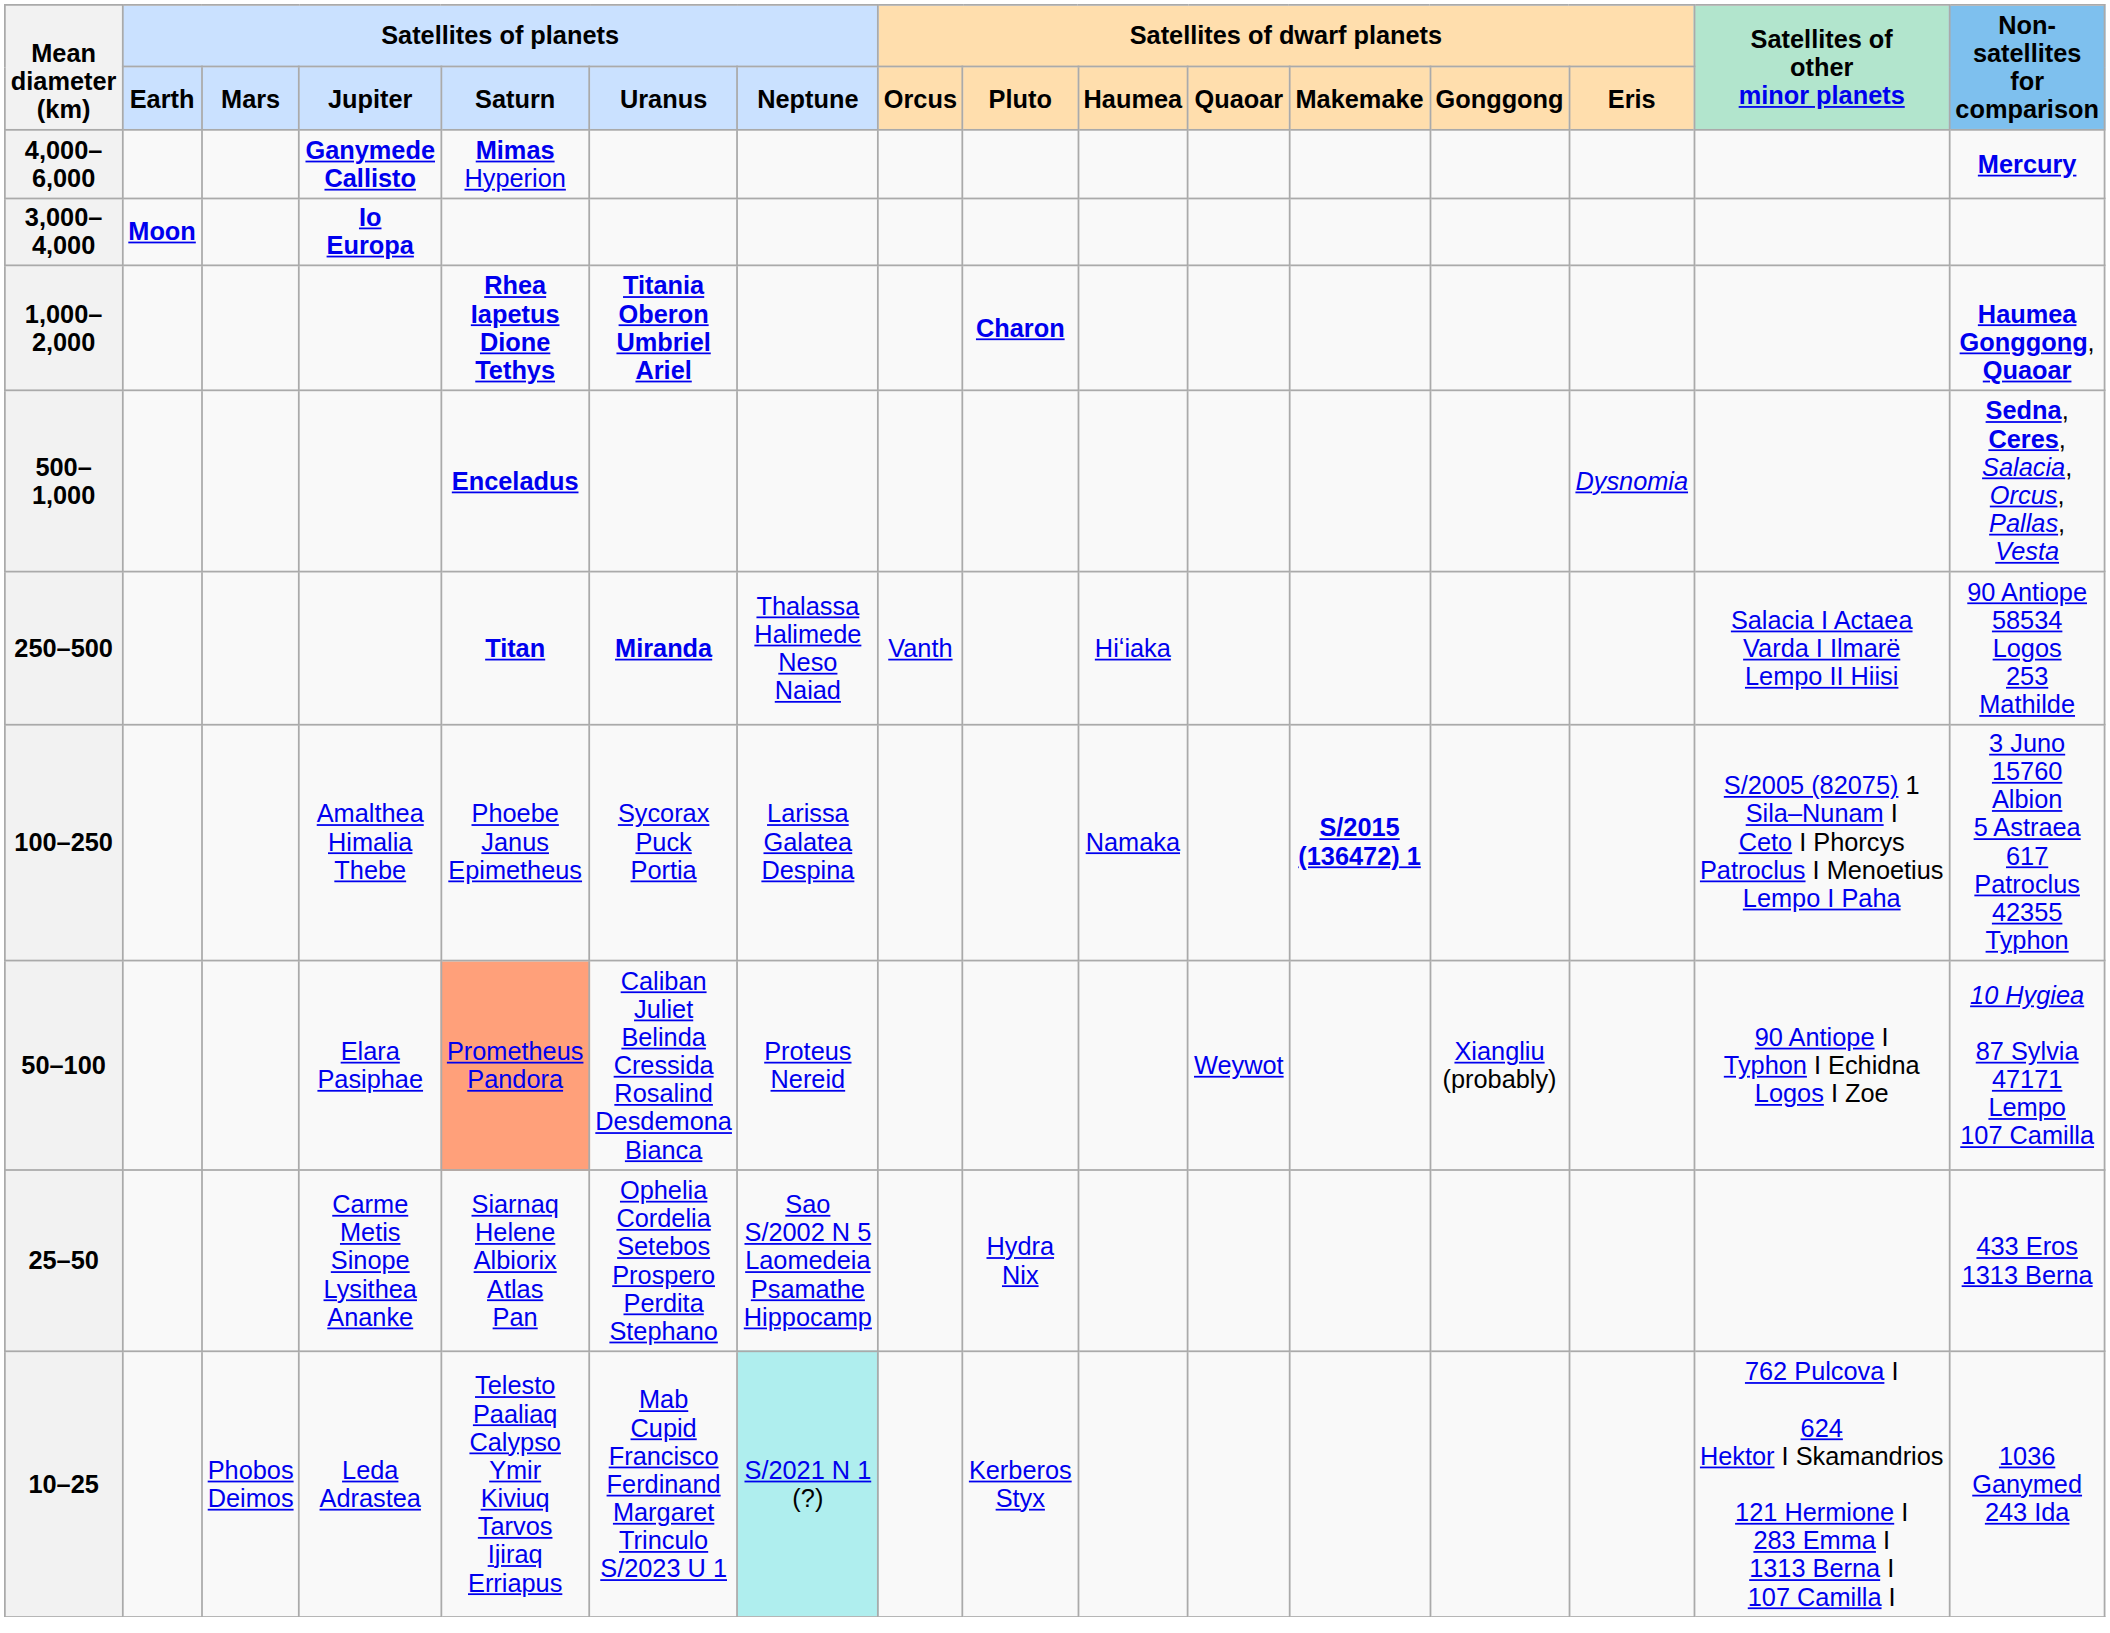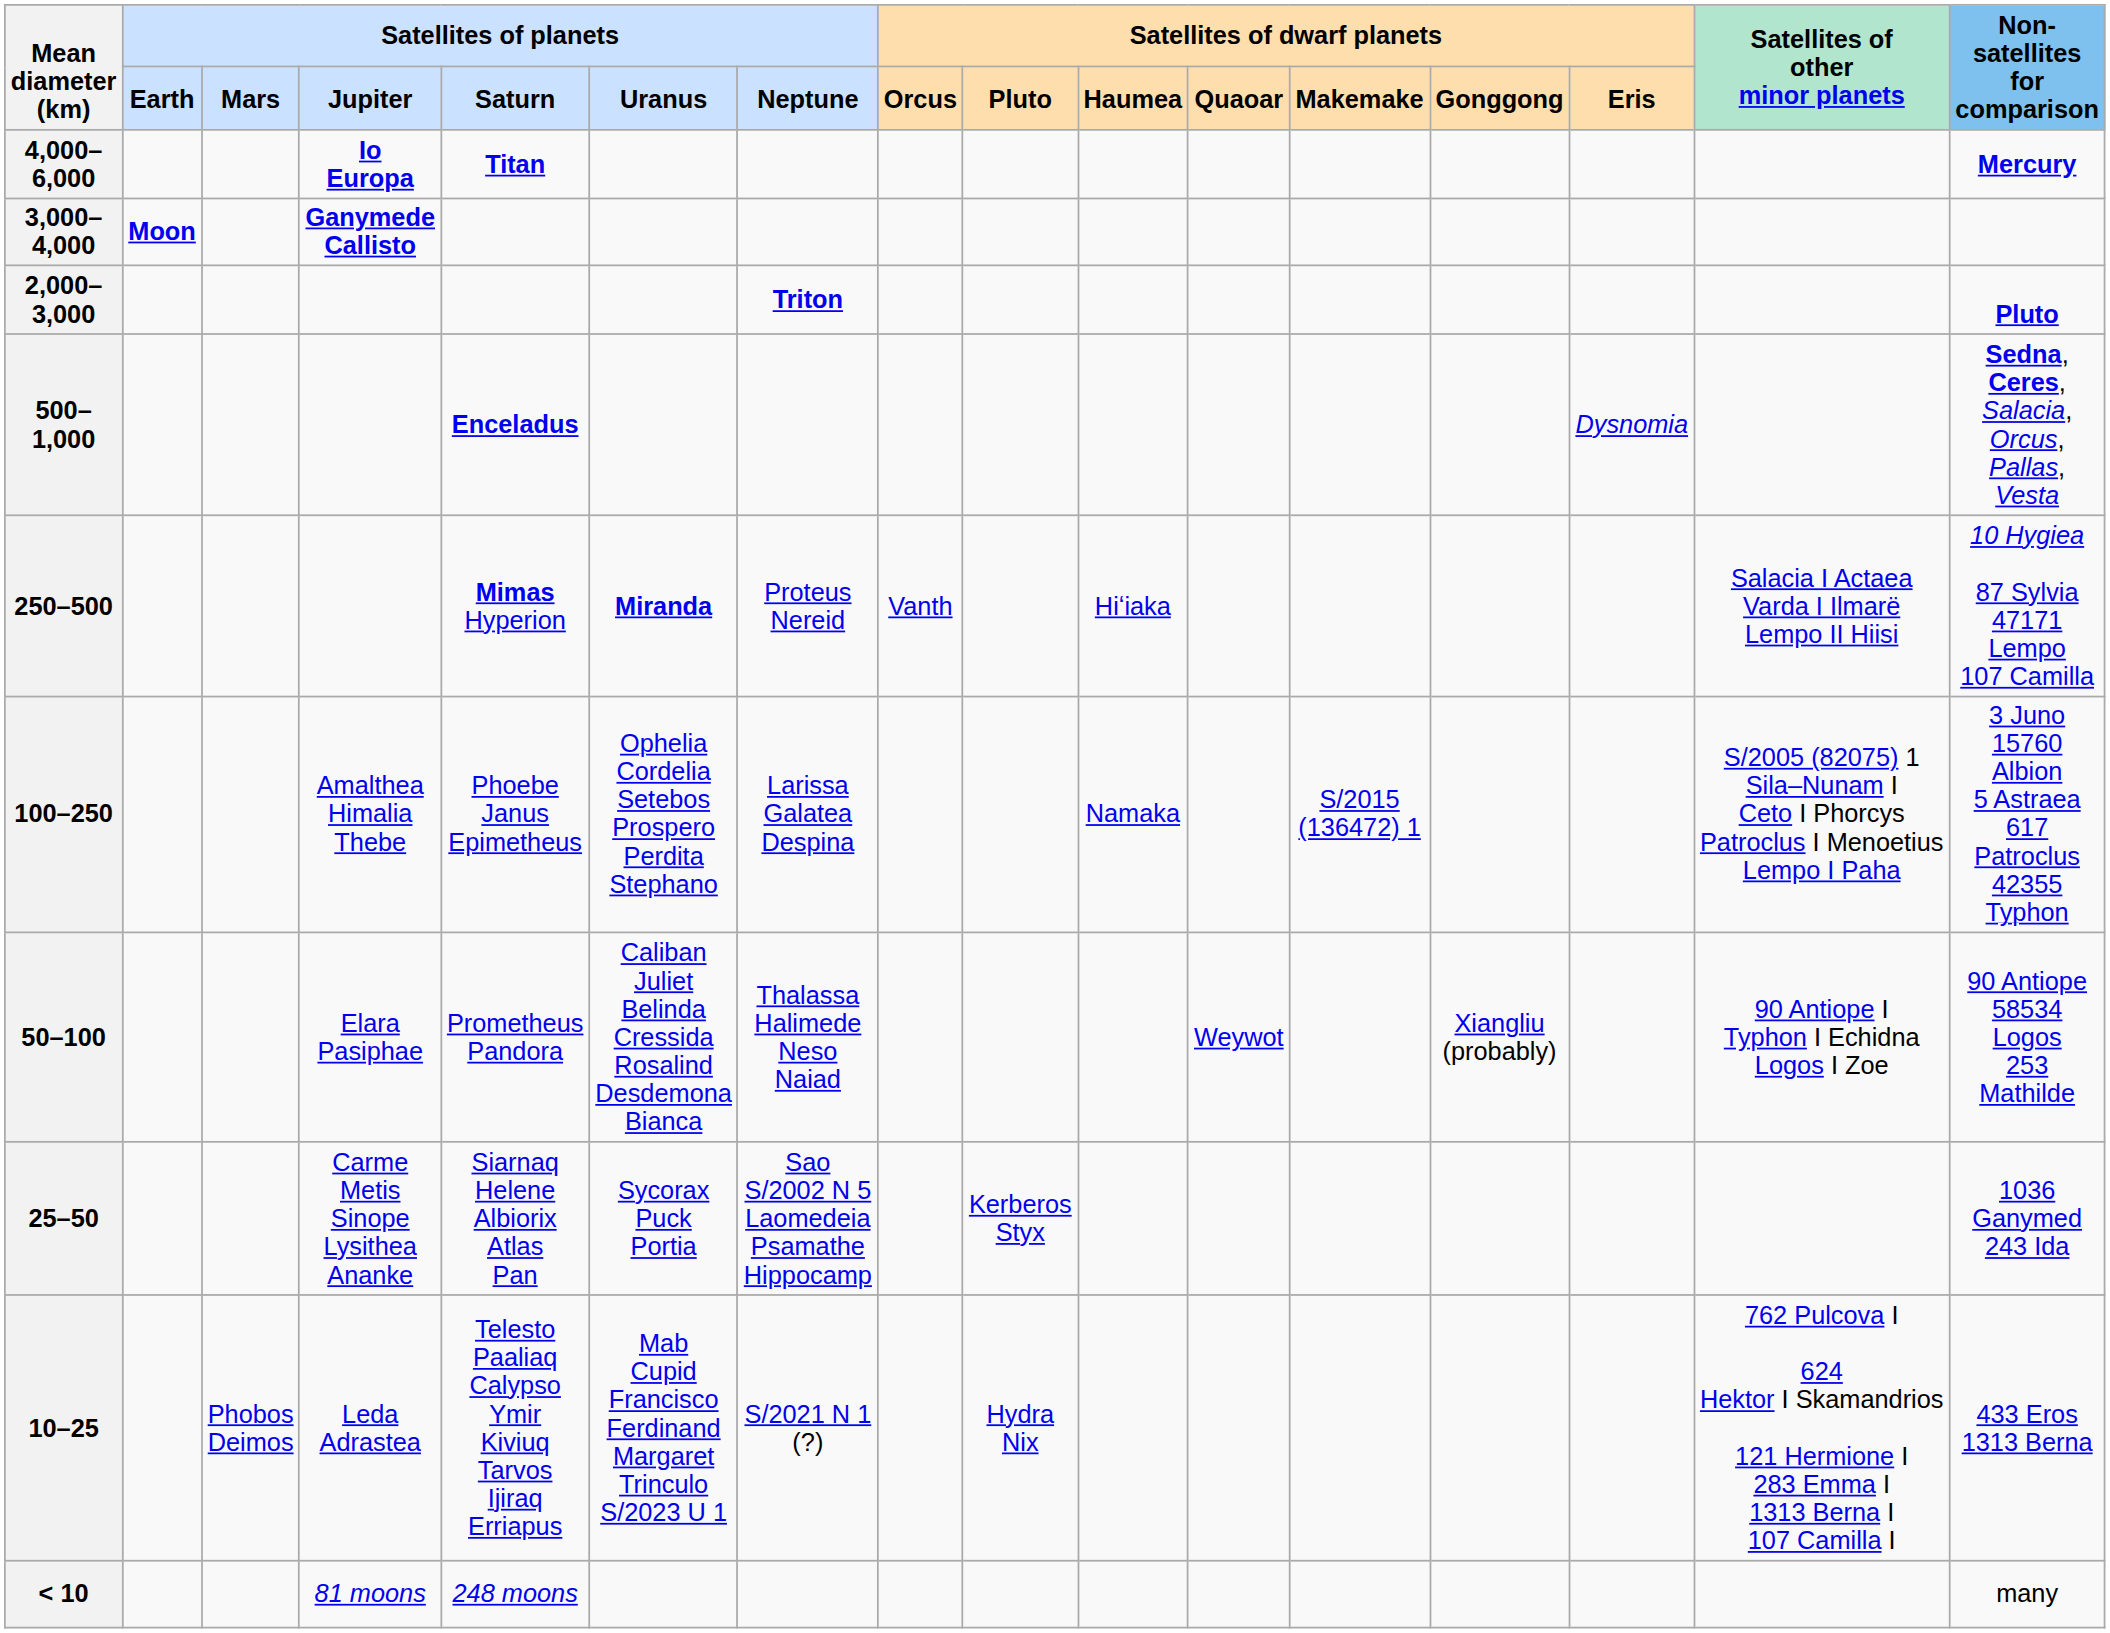4,000–6,000 | Satellites of planets / Jupiter: Ganymede Callisto -> Io Europa
4,000–6,000 | Satellites of planets / Saturn: Mimas Hyperion -> Titan
3,000–4,000 | Satellites of planets / Jupiter: Io Europa -> Ganymede Callisto
+ row: 2,000–3,000 | Triton | Pluto
- row: 1,000–2,000 | Rhea Iapetus Dione Tethys | Titania Oberon Umbriel Ariel | Charon | Haumea Gonggong, Quaoar
250–500 | Satellites of planets / Saturn: Titan -> Mimas Hyperion
250–500 | Satellites of planets / Neptune: Thalassa Halimede Neso Naiad -> Proteus Nereid
250–500 | Non-satellites for comparison: 90 Antiope 58534 Logos 253 Mathilde -> 10 Hygiea 87 Sylvia 47171 Lempo 107 Camilla
100–250 | Satellites of planets / Uranus: Sycorax Puck Portia -> Ophelia Cordelia Setebos Prospero Perdita Stephano
100–250 | Satellites of dwarf planets / Makemake: bold -> normal
50–100 | Satellites of planets / Saturn: lightsalmon background -> no background
50–100 | Satellites of planets / Neptune: Proteus Nereid -> Thalassa Halimede Neso Naiad
50–100 | Non-satellites for comparison: 10 Hygiea 87 Sylvia 47171 Lempo 107 Camilla -> 90 Antiope 58534 Logos 253 Mathilde
25–50 | Satellites of planets / Uranus: Ophelia Cordelia Setebos Prospero Perdita Stephano -> Sycorax Puck Portia
25–50 | Satellites of dwarf planets / Pluto: Hydra Nix -> Kerberos Styx
25–50 | Non-satellites for comparison: 433 Eros 1313 Berna -> 1036 Ganymed 243 Ida
10–25 | Satellites of planets / Neptune: paleturquoise background -> no background
10–25 | Satellites of dwarf planets / Pluto: Kerberos Styx -> Hydra Nix
10–25 | Non-satellites for comparison: 1036 Ganymed 243 Ida -> 433 Eros 1313 Berna
+ row: < 10 | 81 moons | 248 moons | many
